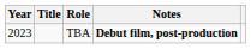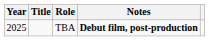TBA | Year: 2023 -> 2025
